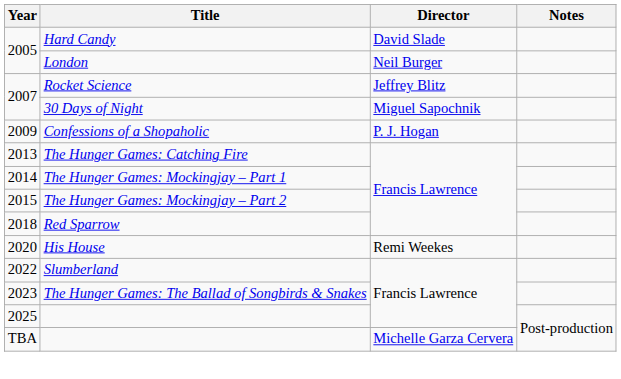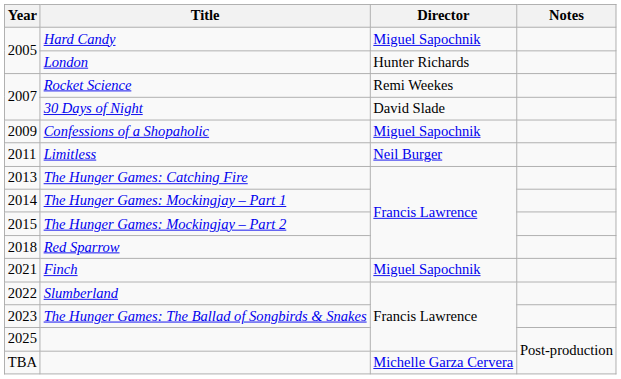Hard Candy | Director: David Slade -> Miguel Sapochnik
London | Director: Neil Burger -> Hunter Richards
Rocket Science | Director: Jeffrey Blitz -> Remi Weekes
30 Days of Night | Director: Miguel Sapochnik -> David Slade
Confessions of a Shopaholic | Director: P. J. Hogan -> Miguel Sapochnik
+ row: 2011 | Limitless | Neil Burger
- row: 2020 | His House | Remi Weekes
+ row: 2021 | Finch | Miguel Sapochnik
